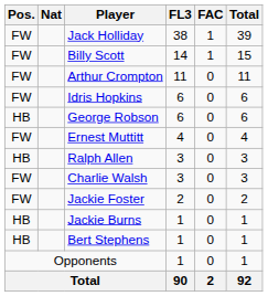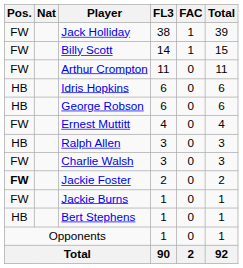Idris Hopkins | Pos.: FW -> HB
Jackie Foster | Pos.: normal -> bold
Jackie Burns | Pos.: HB -> FW
